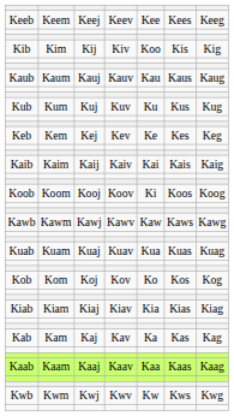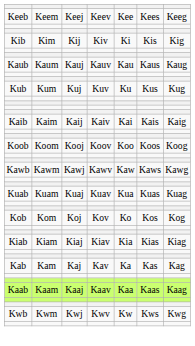Kib | column 5: Koo -> Ki
- row: Keb | Kem | Kej | Kev | Ke | Kes | Keg
Koob | column 5: Ki -> Koo
